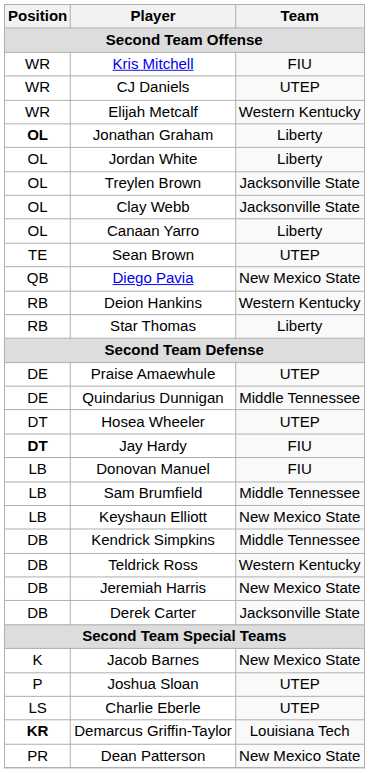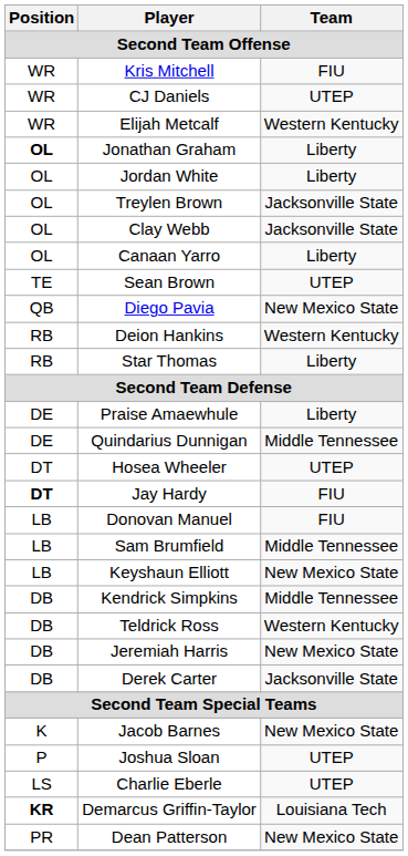Praise Amaewhule | Team: UTEP -> Liberty
